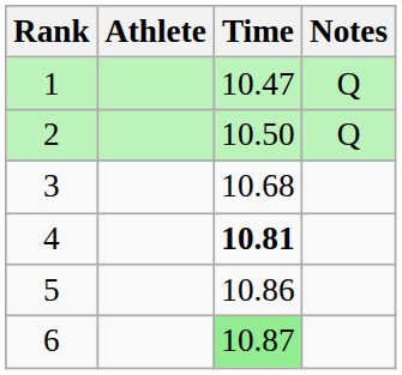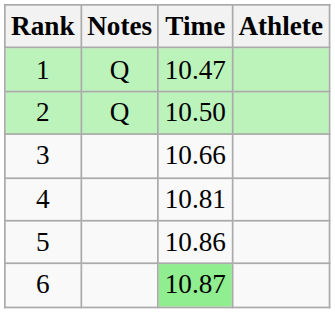columns swapped: Athlete <-> Notes
3 | Time: 10.68 -> 10.66
4 | Time: bold -> normal
